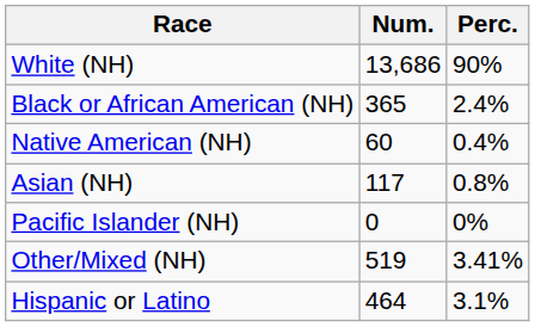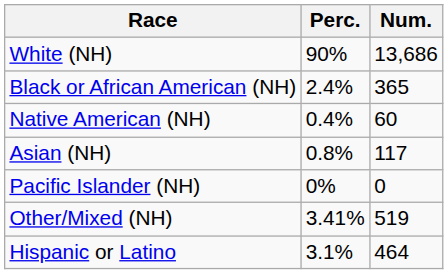columns swapped: Num. <-> Perc.
